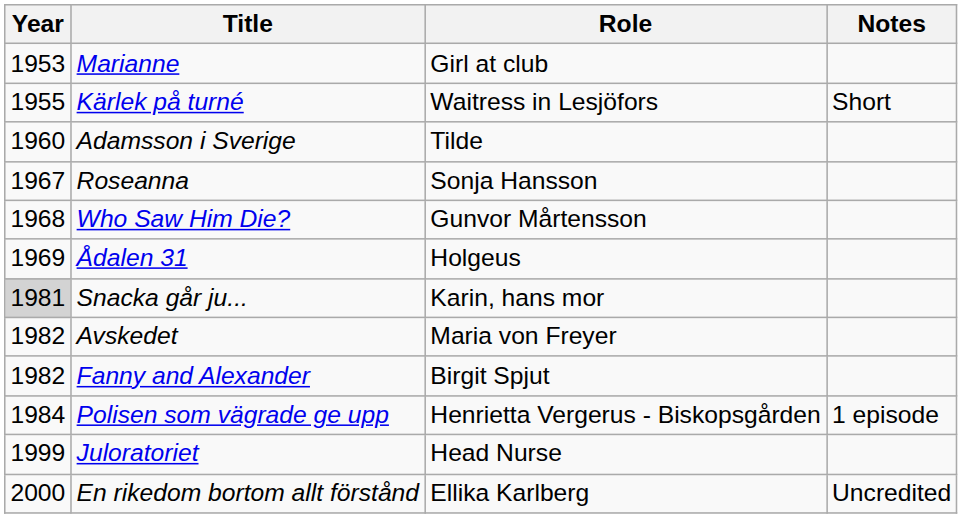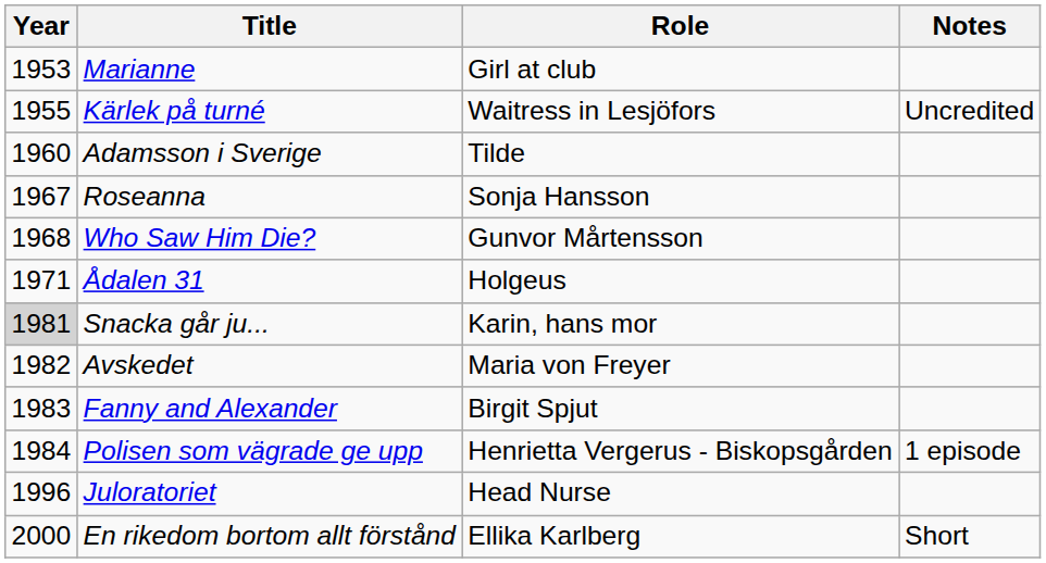Kärlek på turné | Notes: Short -> Uncredited
Ådalen 31 | Year: 1969 -> 1971
Fanny and Alexander | Year: 1982 -> 1983
Juloratoriet | Year: 1999 -> 1996
En rikedom bortom allt förstånd | Notes: Uncredited -> Short
